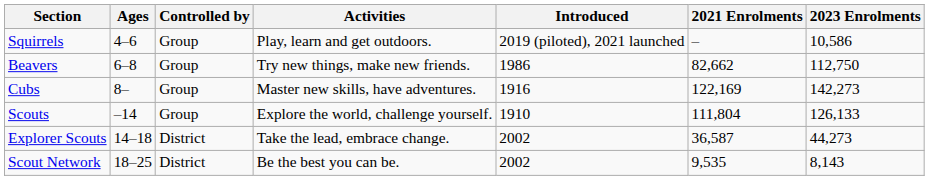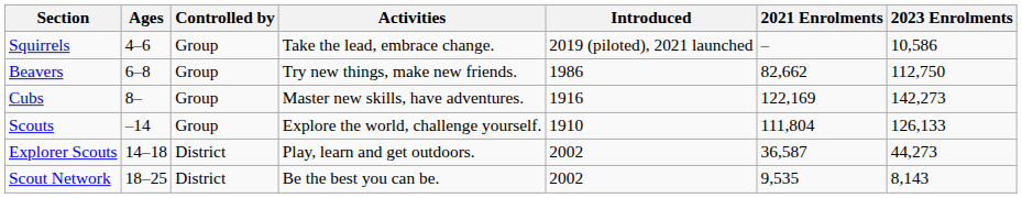Squirrels | Activities: Play, learn and get outdoors. -> Take the lead, embrace change.
Explorer Scouts | Activities: Take the lead, embrace change. -> Play, learn and get outdoors.
